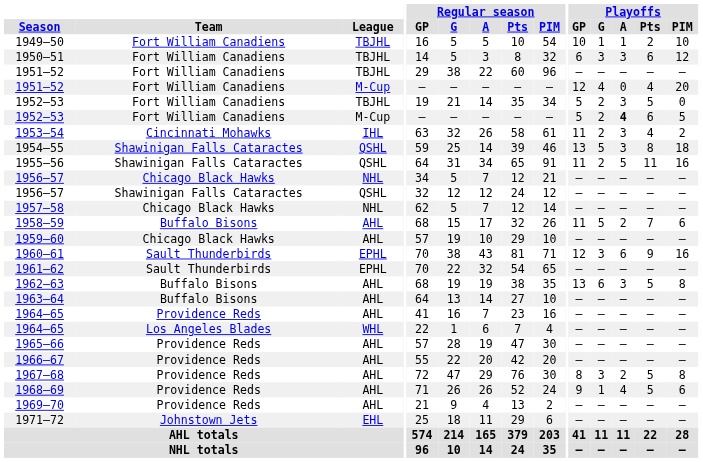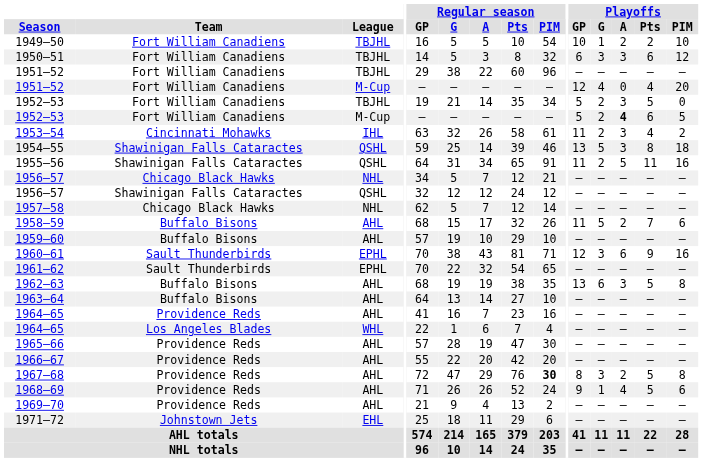1949–50 | Playoffs / A: 1 -> 2
1959–60 | Team: Chicago Black Hawks -> Buffalo Bisons
1967–68 | Regular season / PIM: normal -> bold
